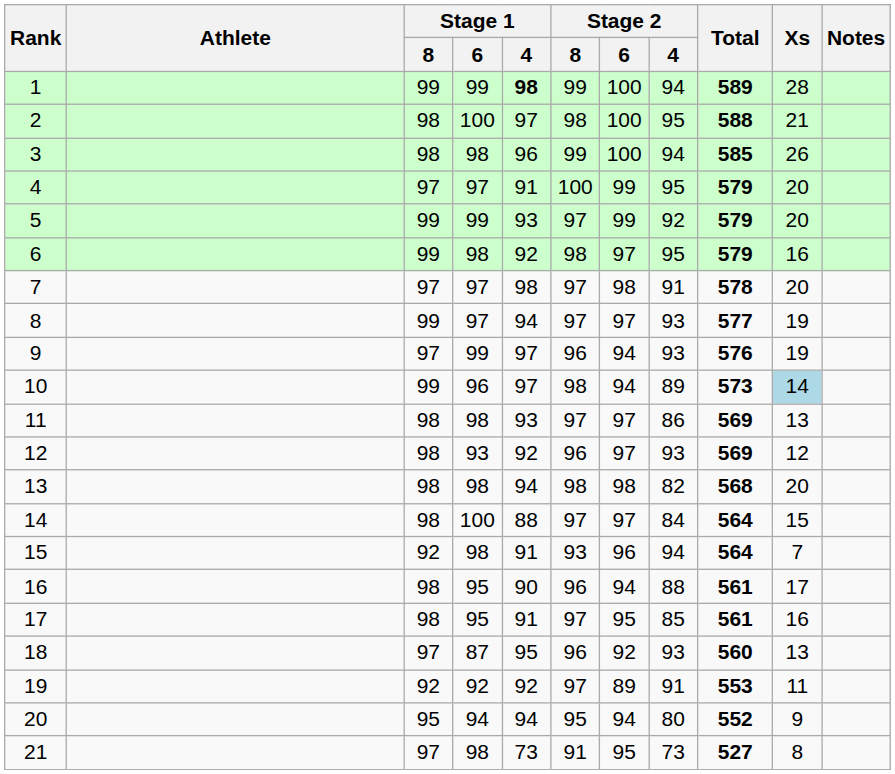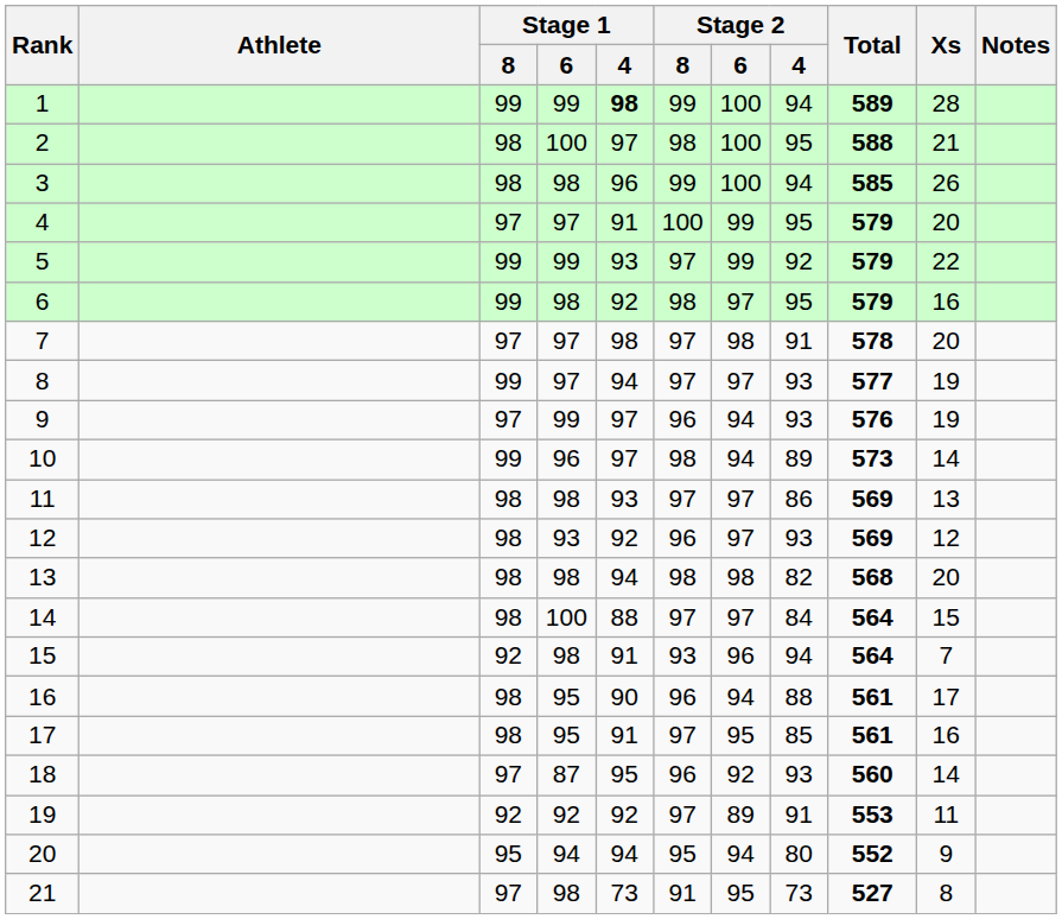5 | Xs: 20 -> 22
10 | Xs: lightblue background -> no background
18 | Xs: 13 -> 14
